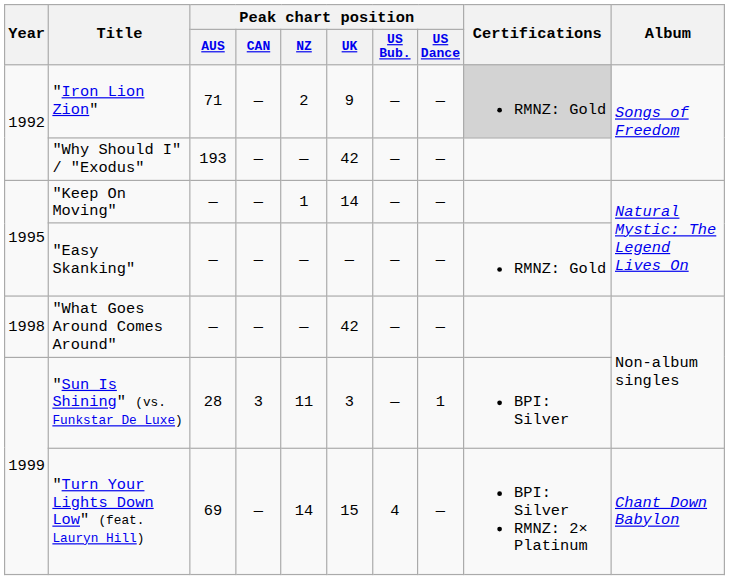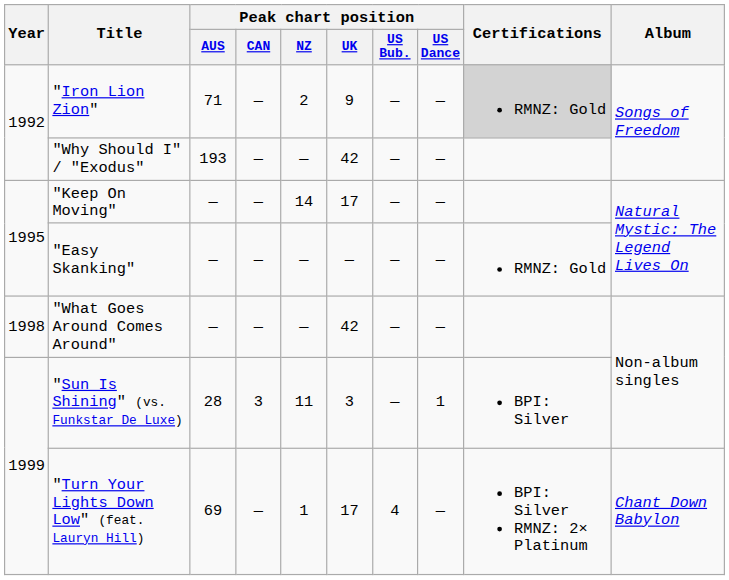"Keep On Moving" | Peak chart position / NZ: 1 -> 14
"Keep On Moving" | Peak chart position / UK: 14 -> 17
"Turn Your Lights Down Low" (feat. Lauryn Hill) | Peak chart position / NZ: 14 -> 1
"Turn Your Lights Down Low" (feat. Lauryn Hill) | Peak chart position / UK: 15 -> 17
